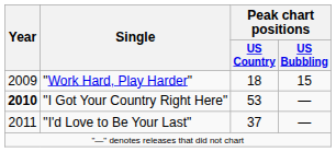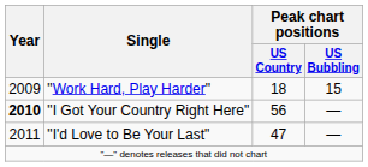"I Got Your Country Right Here" | Peak chart positions / US Country: 53 -> 56
"I'd Love to Be Your Last" | Peak chart positions / US Country: 37 -> 47
